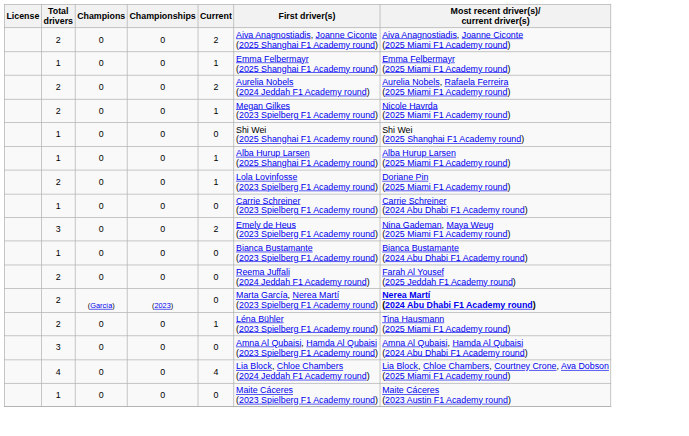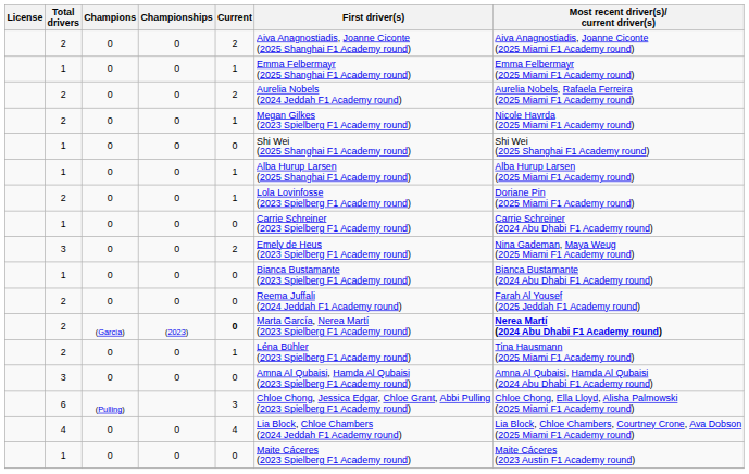2 / (García) | Current: normal -> bold
+ row: 6 | (Pulling) | 3 | Chloe Chong, Jessica Edgar, Chloe Grant, Abbi Pulling (2023 Spielberg F1 Academy round) | Chloe Chong, Ella Lloyd, Alisha Palmowski (2025 Miami F1 Academy round)
